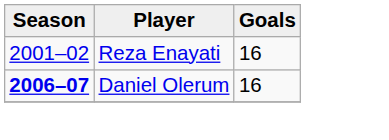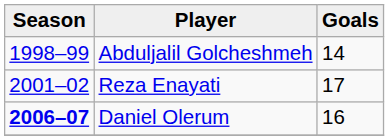+ row: 1998–99 | Abduljalil Golcheshmeh | 14
Reza Enayati | Goals: 16 -> 17
